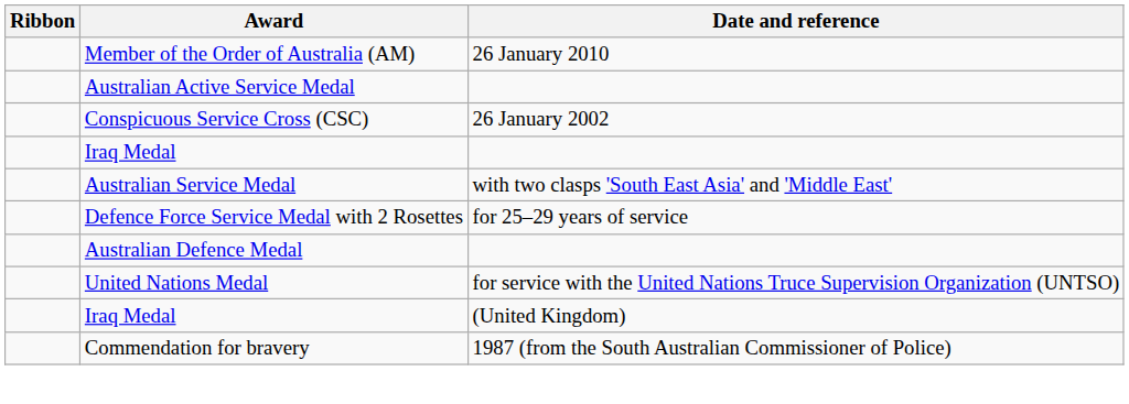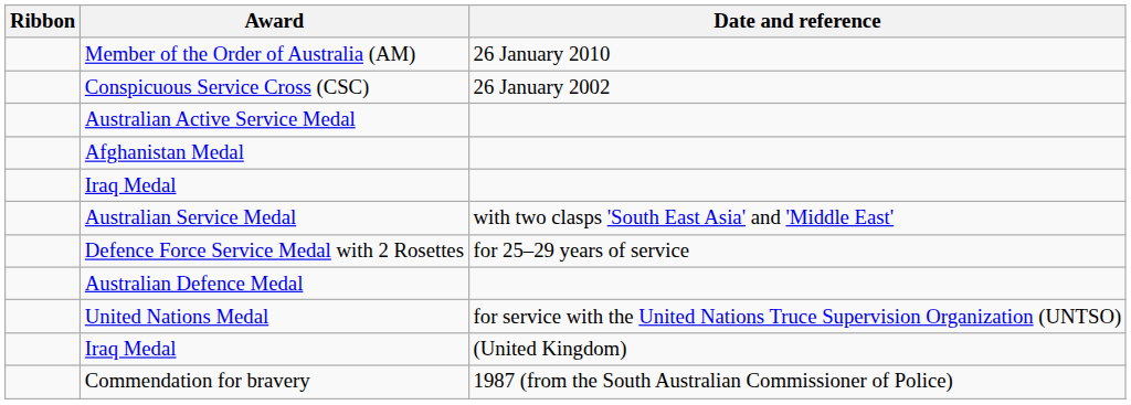rows swapped: Conspicuous Service Cross (CSC) <-> Australian Active Service Medal
+ row: Afghanistan Medal
